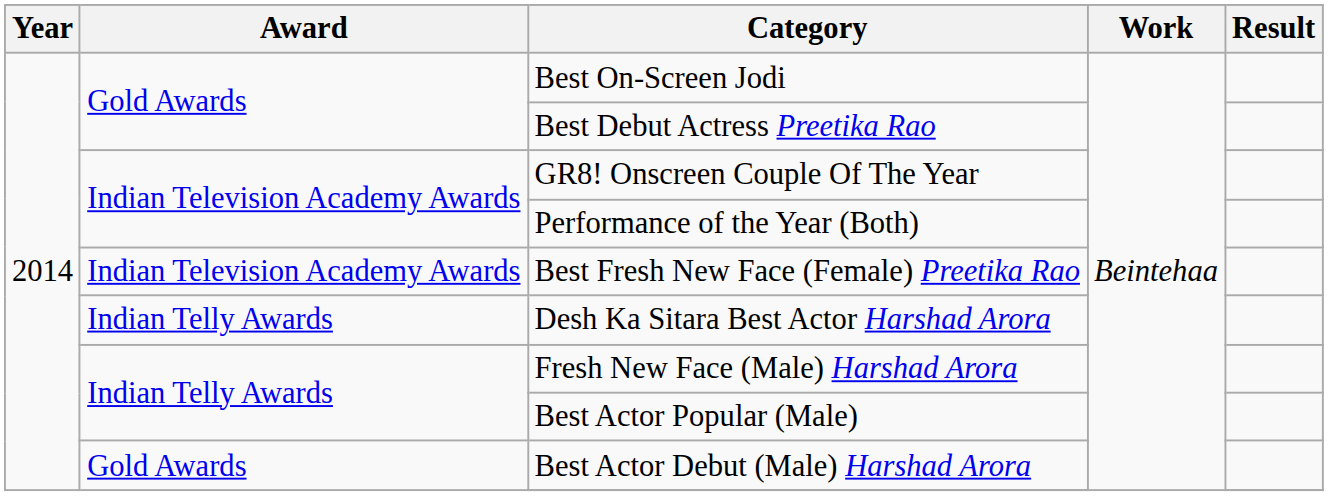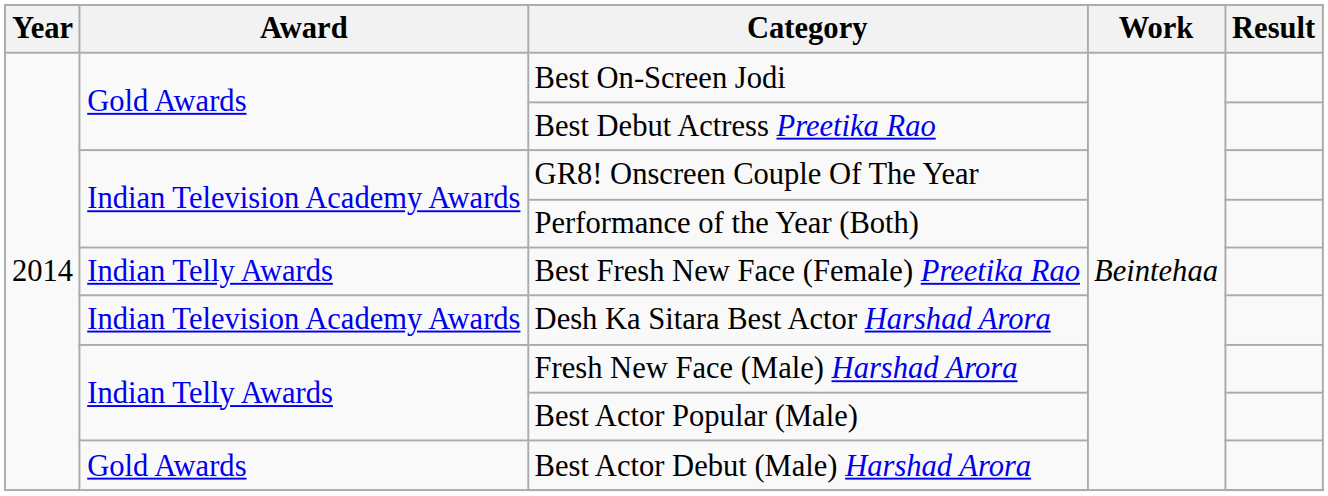Best Fresh New Face (Female) Preetika Rao | Award: Indian Television Academy Awards -> Indian Telly Awards
Desh Ka Sitara Best Actor Harshad Arora | Award: Indian Telly Awards -> Indian Television Academy Awards
